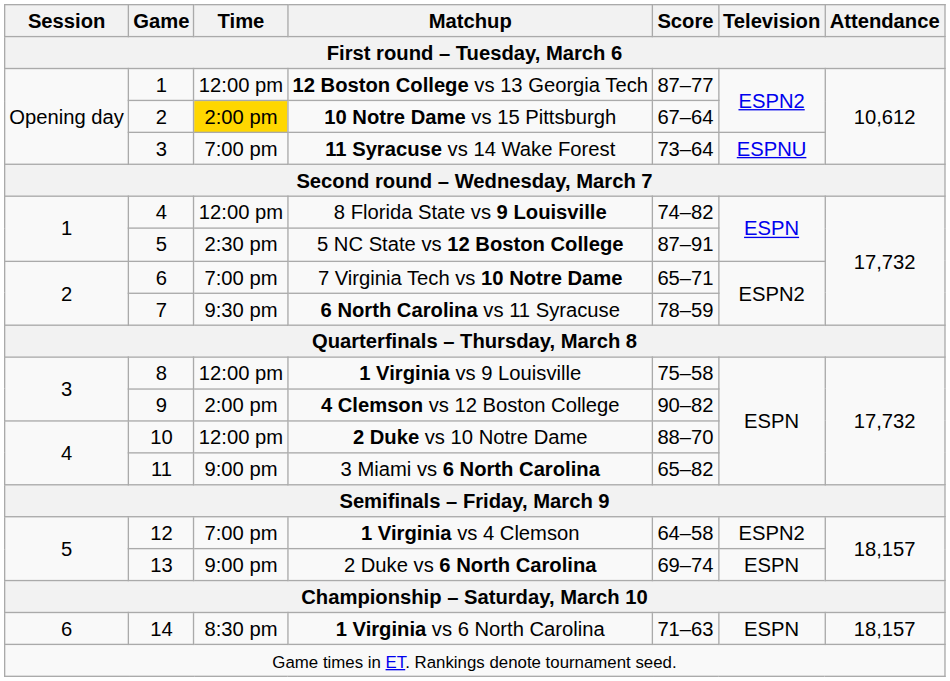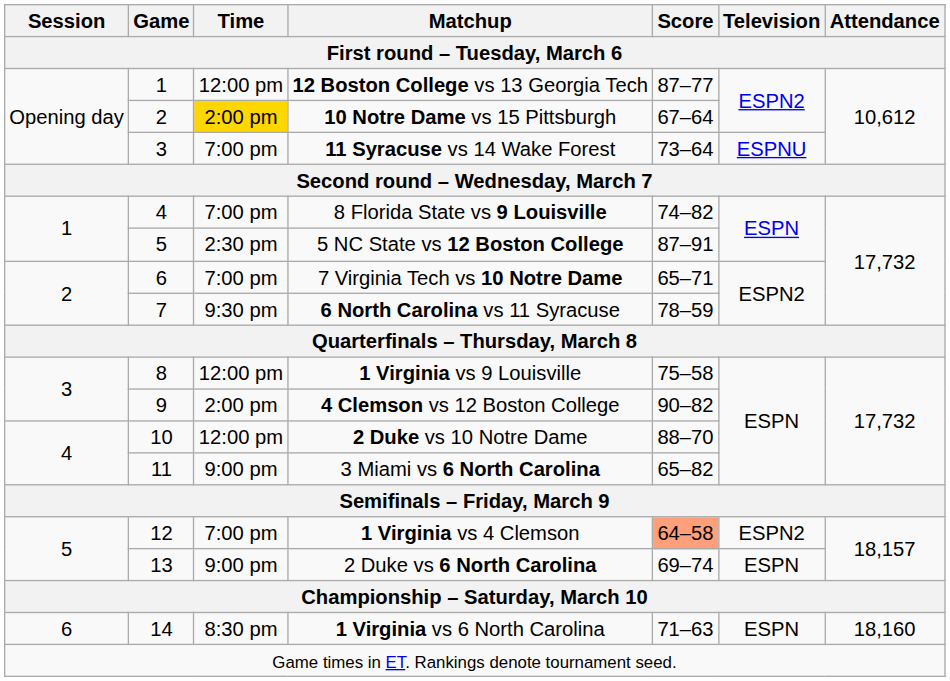8 Florida State vs 9 Louisville | Time: 12:00 pm -> 7:00 pm
1 Virginia vs 4 Clemson | Score: no background -> lightsalmon background
1 Virginia vs 6 North Carolina | Attendance: 18,157 -> 18,160
